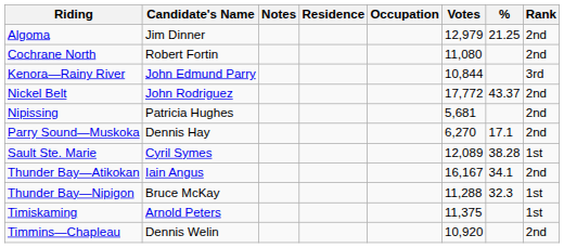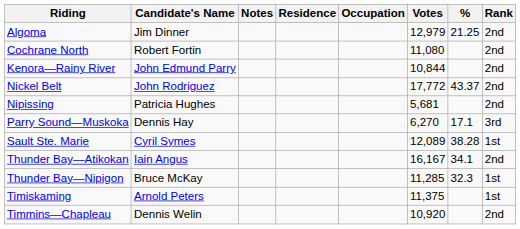Kenora—Rainy River | Rank: 3rd -> 2nd
Parry Sound—Muskoka | Rank: 2nd -> 3rd
Thunder Bay—Nipigon | Votes: 11,288 -> 11,285
